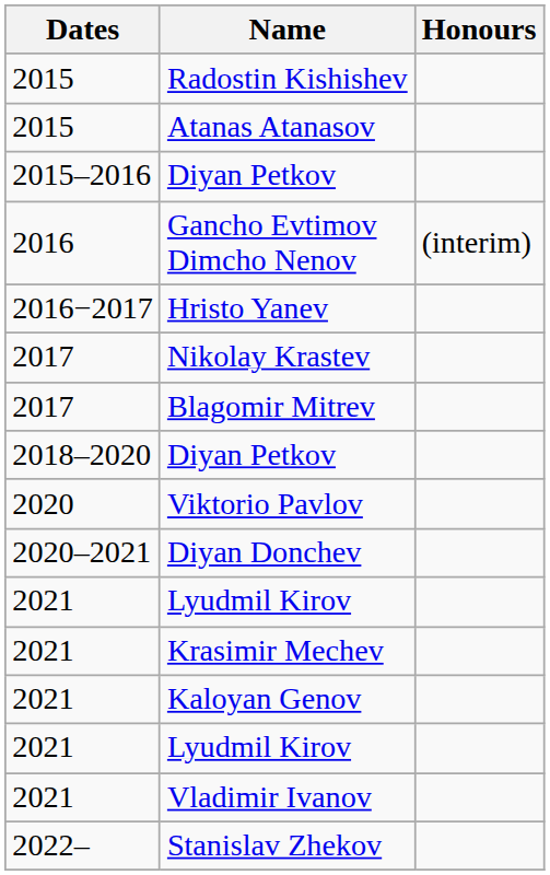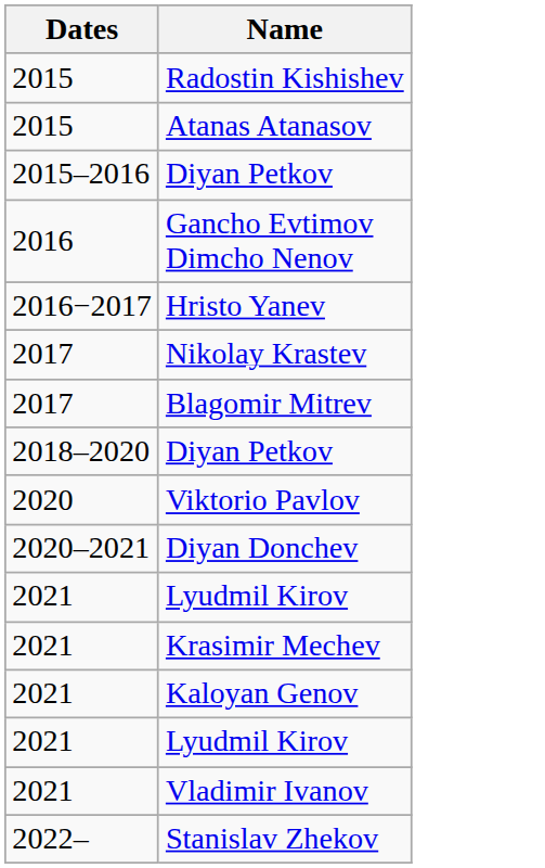- column: Honours | (interim)
